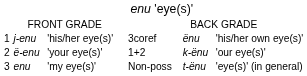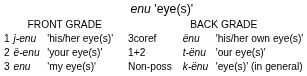ë-enu | column 5: k-ënu -> t-ënu
enu | column 5: t-ënu -> k-ënu
